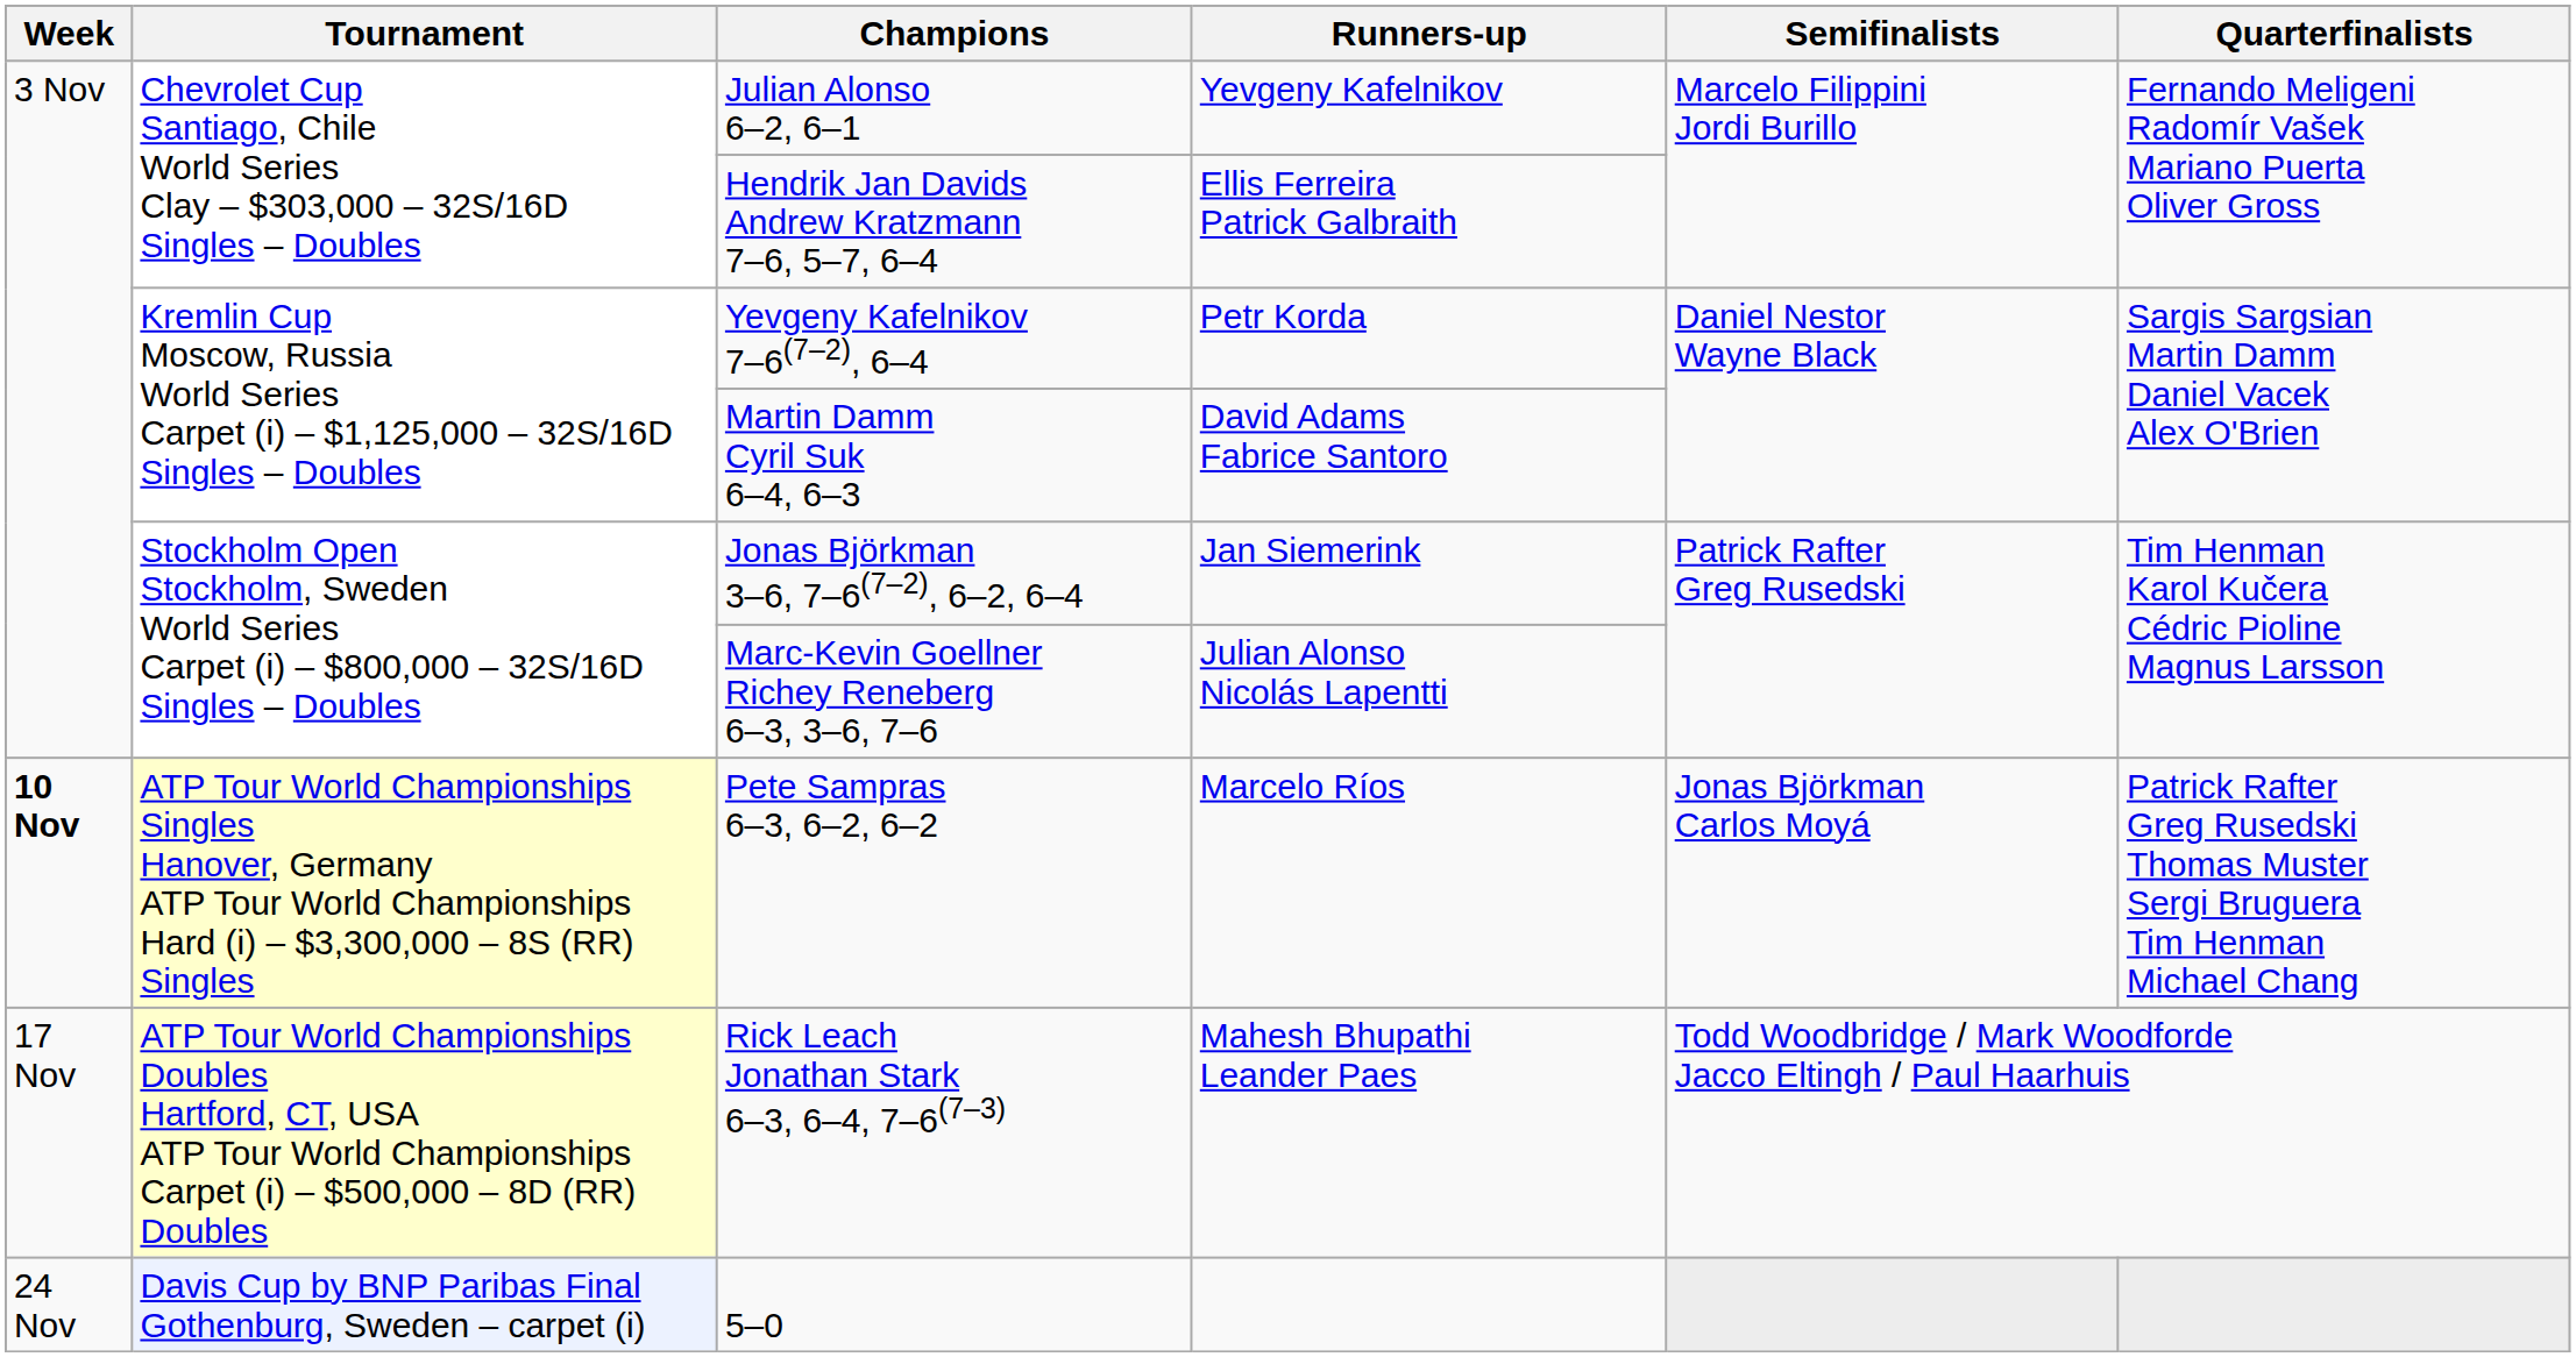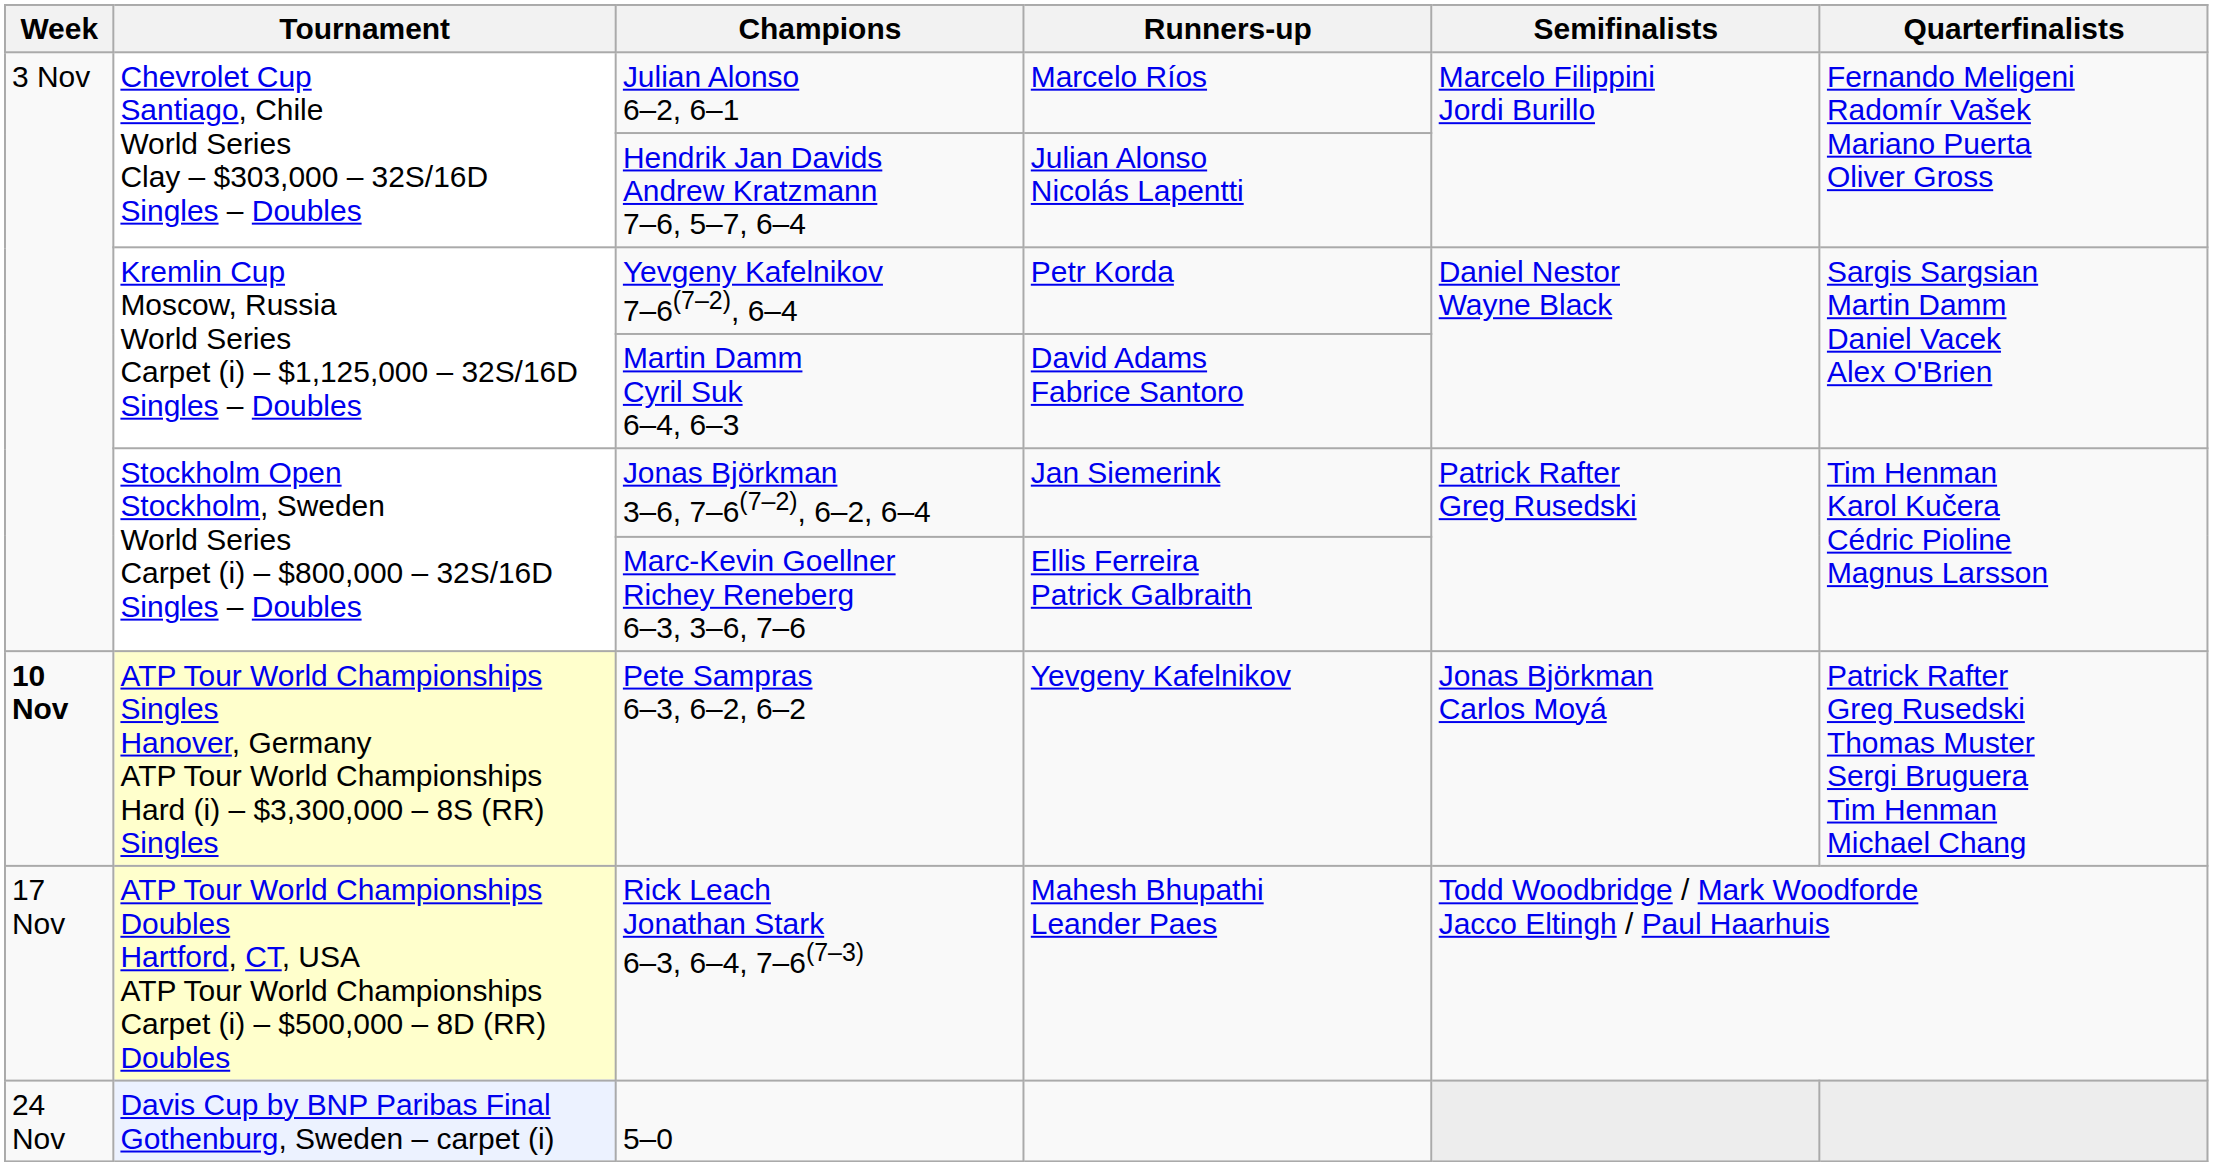Julian Alonso 6–2, 6–1 | Runners-up: Yevgeny Kafelnikov -> Marcelo Ríos
Hendrik Jan Davids Andrew Kratzmann 7–6, 5–7, 6–4 | Runners-up: Ellis Ferreira Patrick Galbraith -> Julian Alonso Nicolás Lapentti
Marc-Kevin Goellner Richey Reneberg 6–3, 3–6, 7–6 | Runners-up: Julian Alonso Nicolás Lapentti -> Ellis Ferreira Patrick Galbraith
Pete Sampras 6–3, 6–2, 6–2 | Runners-up: Marcelo Ríos -> Yevgeny Kafelnikov
